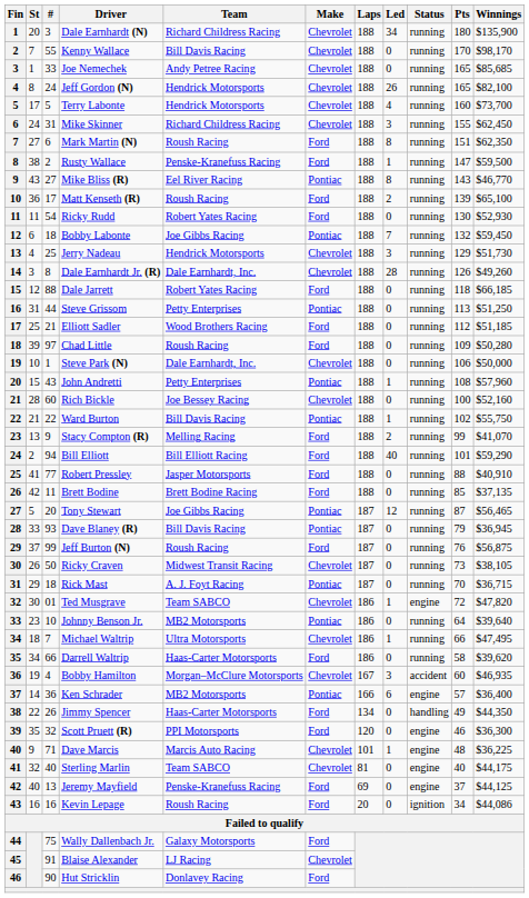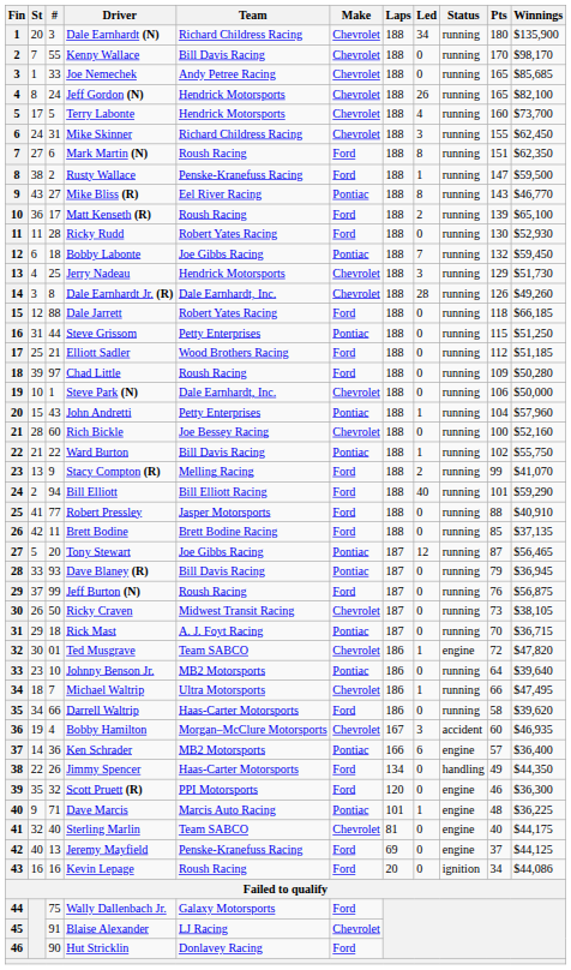Ricky Rudd | #: 54 -> 28
Steve Grissom | Pts: 113 -> 115
John Andretti | Pts: 108 -> 104
Dave Marcis | Make: Chevrolet -> Pontiac
